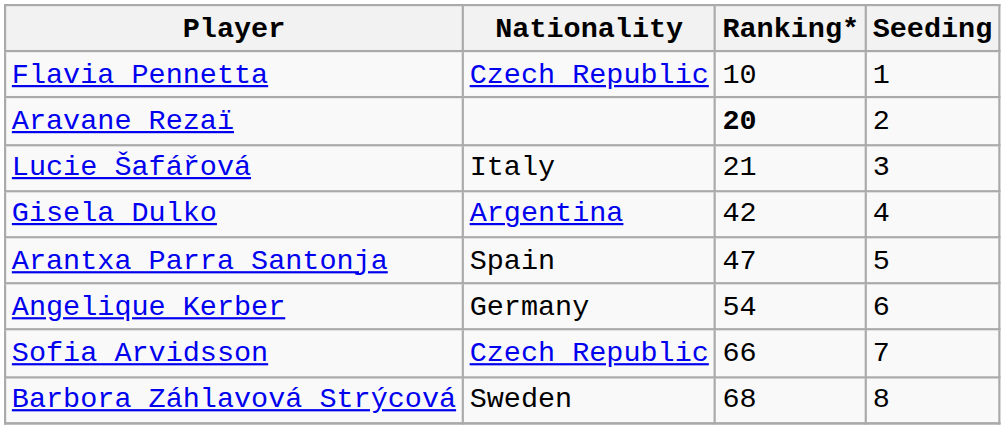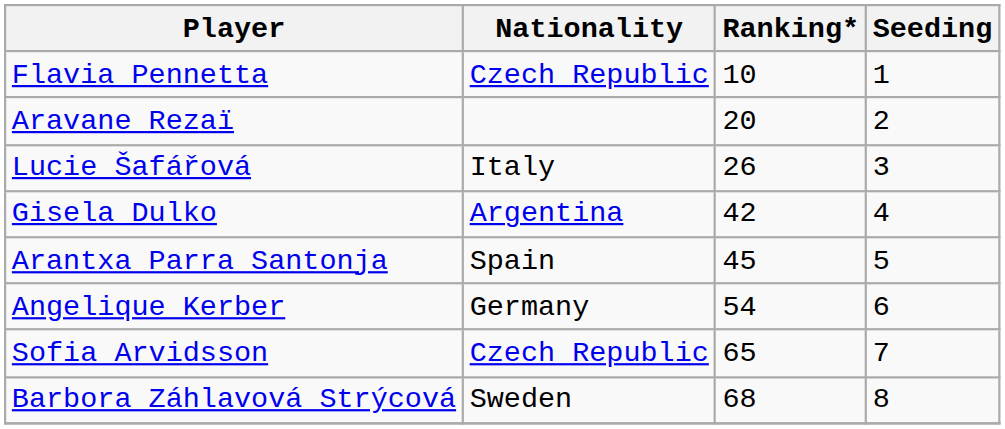Aravane Rezaï | Ranking*: bold -> normal
Lucie Šafářová | Ranking*: 21 -> 26
Arantxa Parra Santonja | Ranking*: 47 -> 45
Sofia Arvidsson | Ranking*: 66 -> 65
